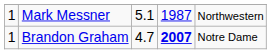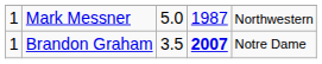Mark Messner | column 3: 5.1 -> 5.0
Brandon Graham | column 3: 4.7 -> 3.5
